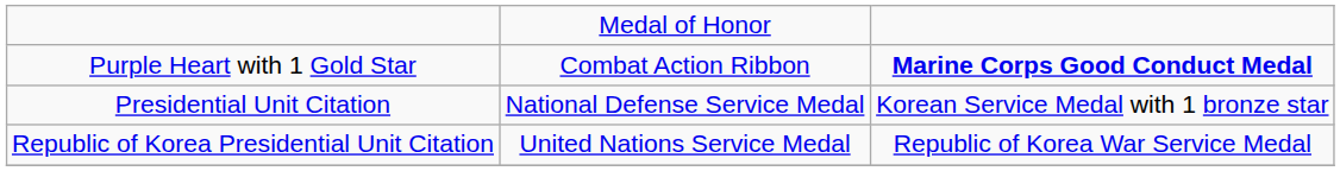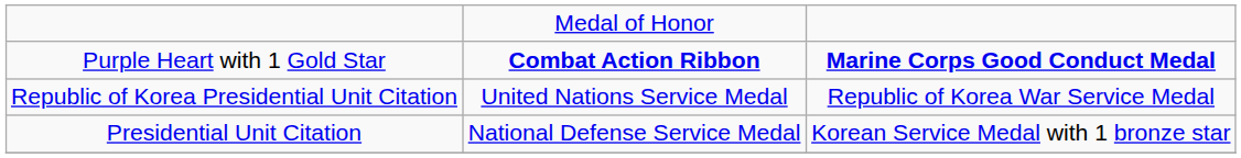Purple Heart with 1 Gold Star | column 2: normal -> bold
rows swapped: Presidential Unit Citation <-> Republic of Korea Presidential Unit Citation
